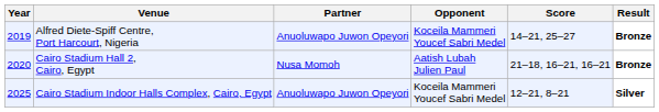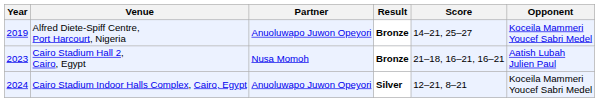columns swapped: Opponent <-> Result
Cairo Stadium Hall 2, Cairo, Egypt | Year: 2020 -> 2023
Cairo Stadium Indoor Halls Complex, Cairo, Egypt | Year: 2025 -> 2024
